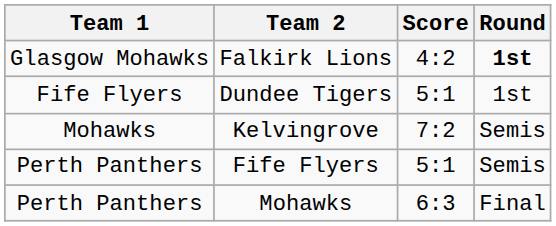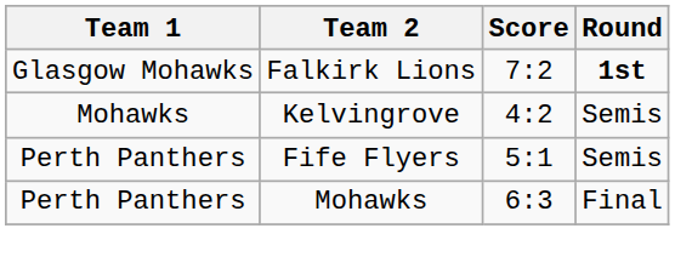Falkirk Lions | Score: 4:2 -> 7:2
- row: Fife Flyers | Dundee Tigers | 5:1 | 1st
Kelvingrove | Score: 7:2 -> 4:2
